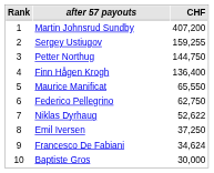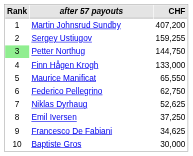Petter Northug | Rank: no background -> lightgreen background
Finn Hågen Krogh | CHF: 136,400 -> 133,000
Niklas Dyrhaug | CHF: 52,622 -> 52,625
Francesco De Fabiani | CHF: 34,624 -> 34,625
